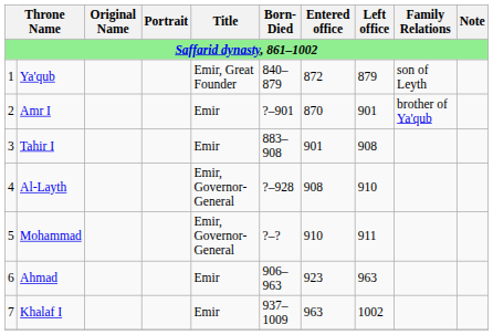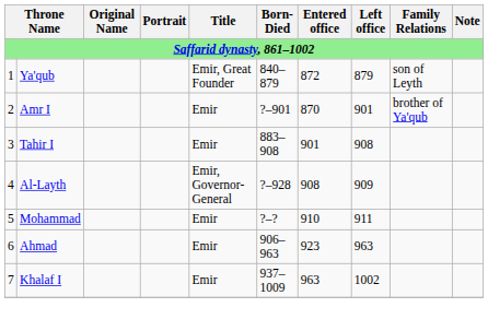Al-Layth | Left office: 910 -> 909
Mohammad | Title: Emir, Governor-General -> Emir
